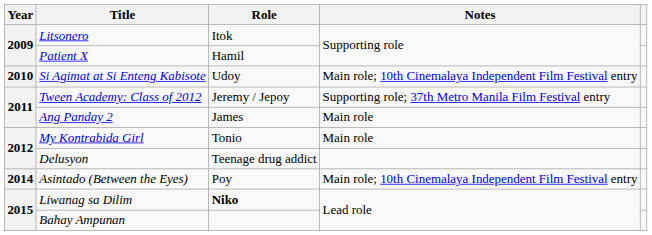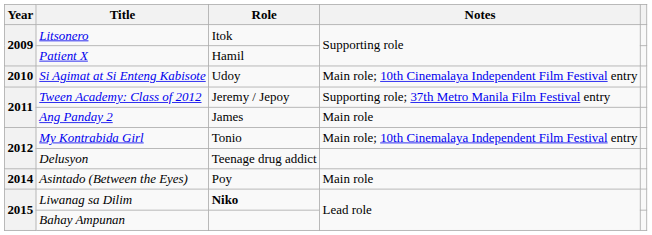My Kontrabida Girl | Notes: Main role -> Main role; 10th Cinemalaya Independent Film Festival entry
Asintado (Between the Eyes) | Notes: Main role; 10th Cinemalaya Independent Film Festival entry -> Main role
